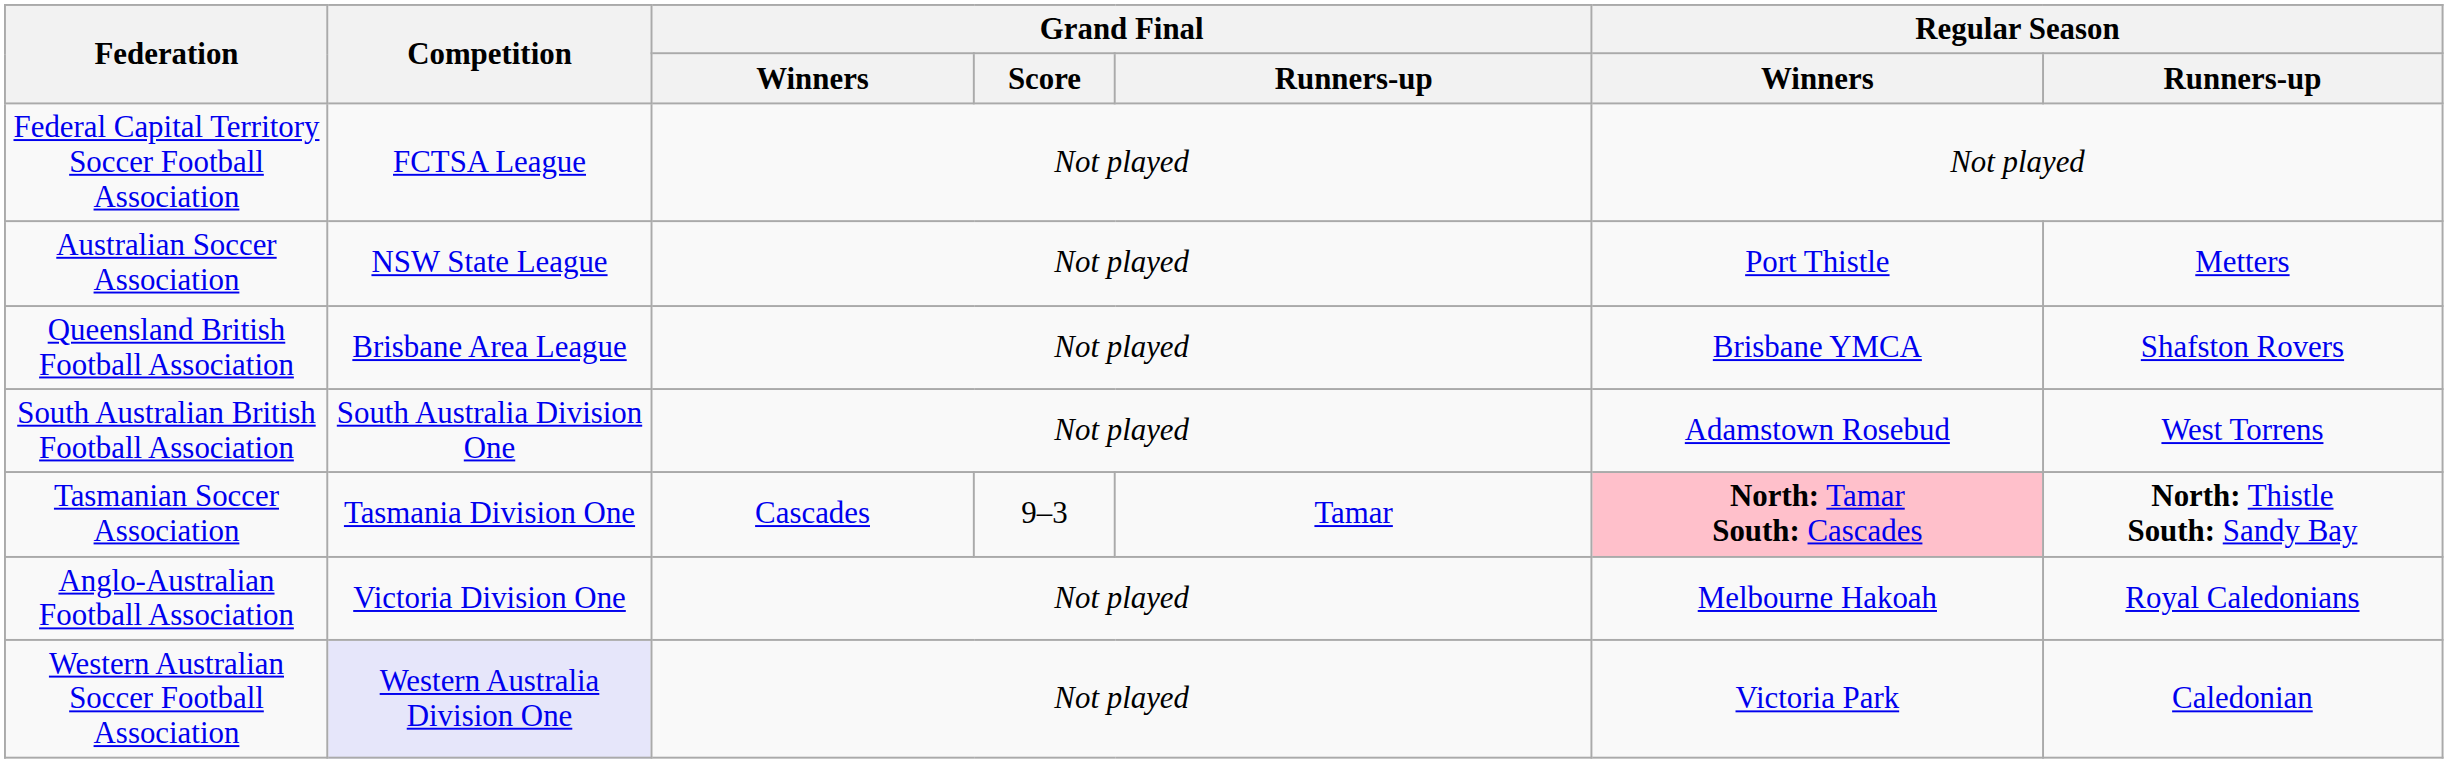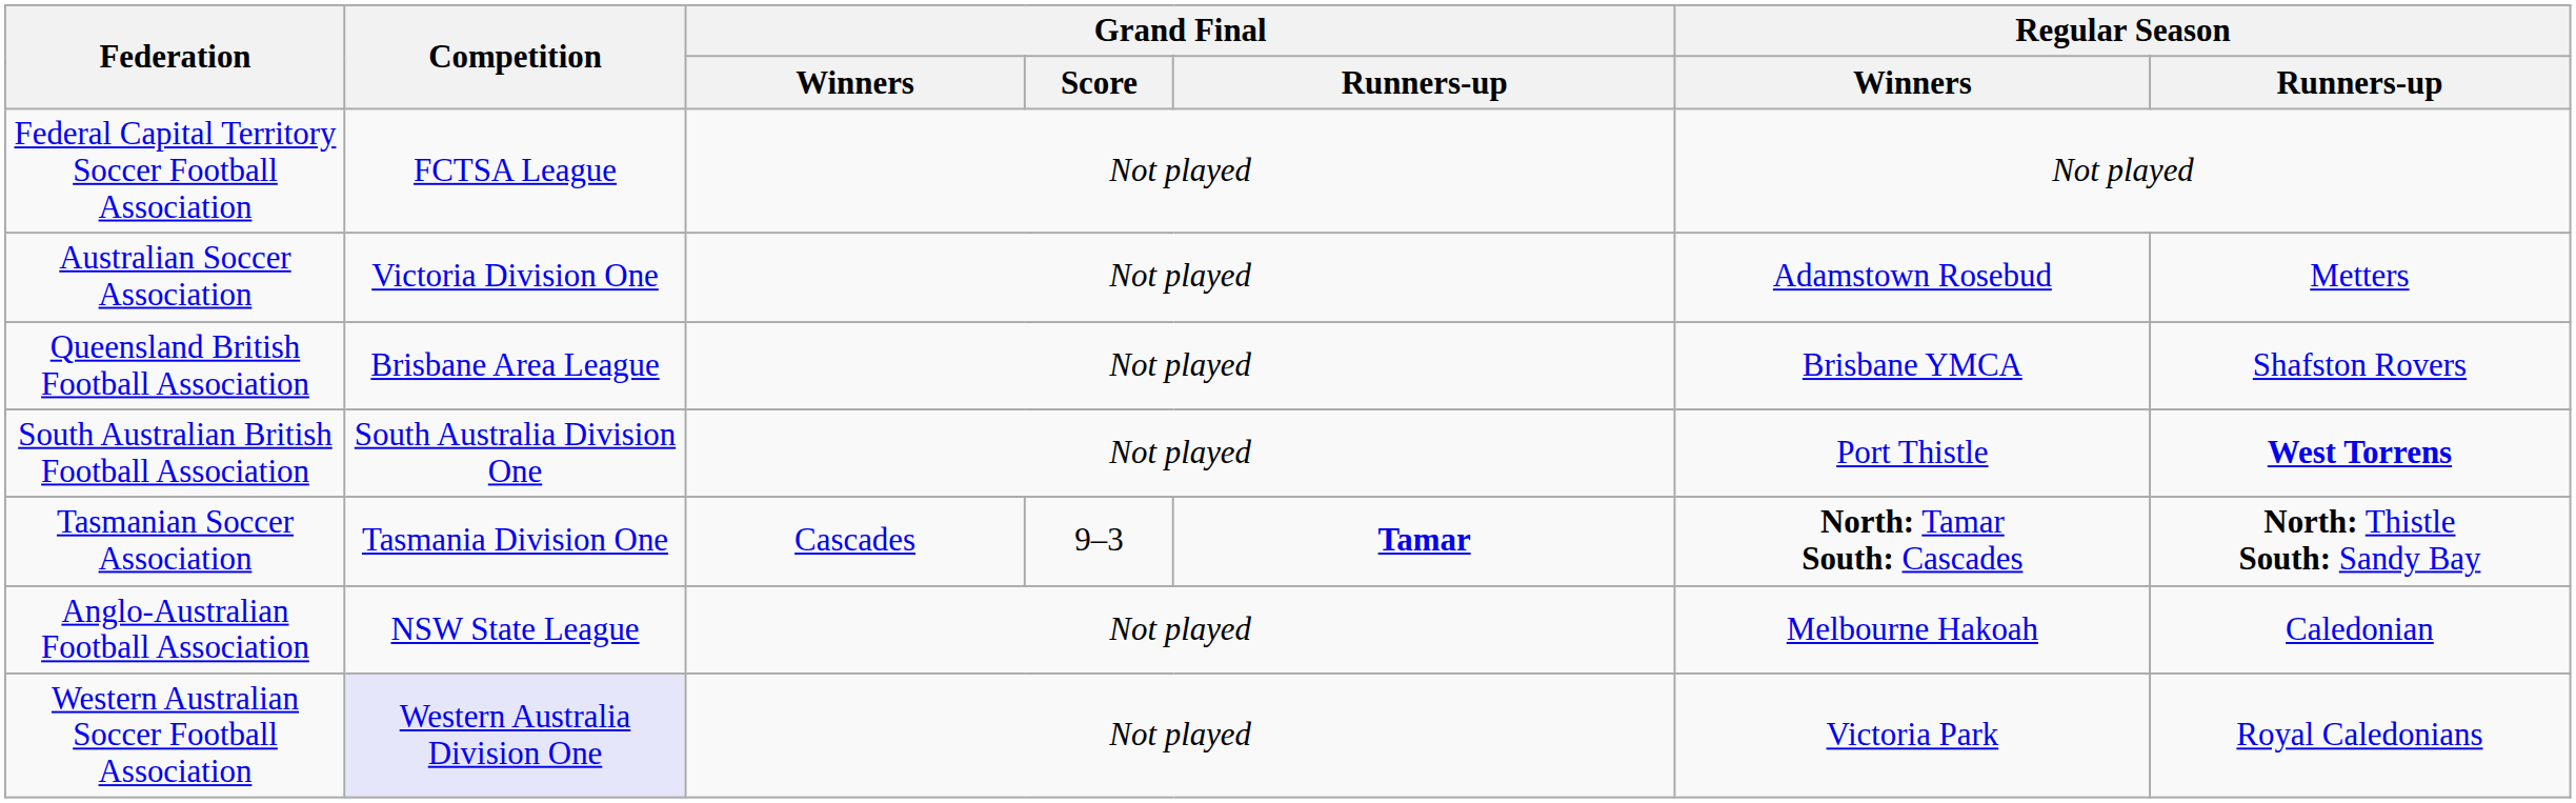Australian Soccer Association | Competition: NSW State League -> Victoria Division One
Australian Soccer Association | Regular Season / Winners: Port Thistle -> Adamstown Rosebud
South Australian British Football Association | Regular Season / Winners: Adamstown Rosebud -> Port Thistle
South Australian British Football Association | Regular Season / Runners-up: normal -> bold
Tasmanian Soccer Association | Grand Final / Runners-up: normal -> bold
Tasmanian Soccer Association | Regular Season / Winners: pink background -> no background
Anglo-Australian Football Association | Competition: Victoria Division One -> NSW State League
Anglo-Australian Football Association | Regular Season / Runners-up: Royal Caledonians -> Caledonian
Western Australian Soccer Football Association | Regular Season / Runners-up: Caledonian -> Royal Caledonians
